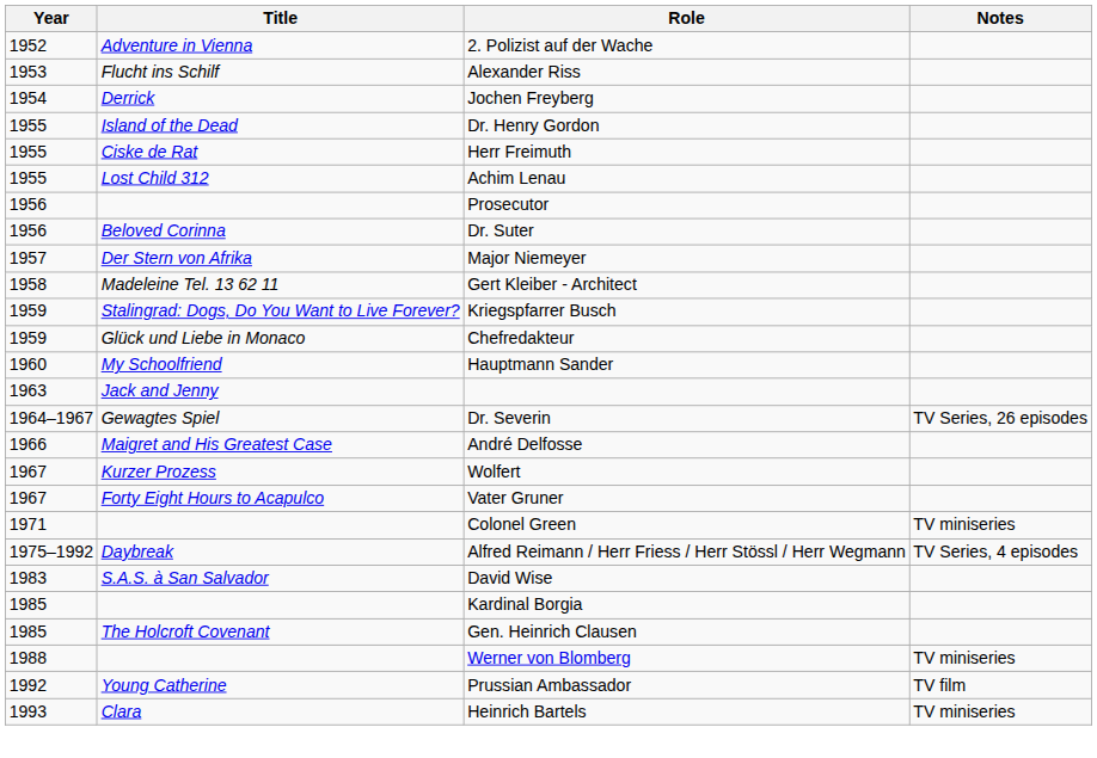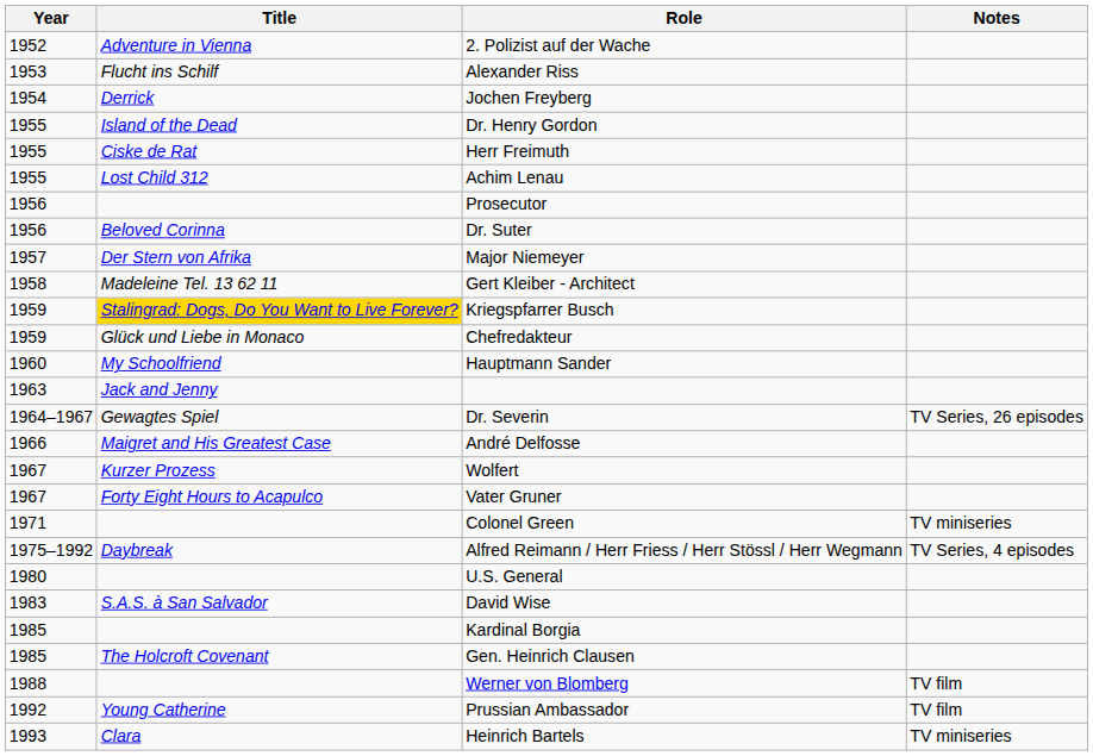Kriegspfarrer Busch | Title: no background -> gold background
+ row: 1980 | U.S. General
Werner von Blomberg | Notes: TV miniseries -> TV film
